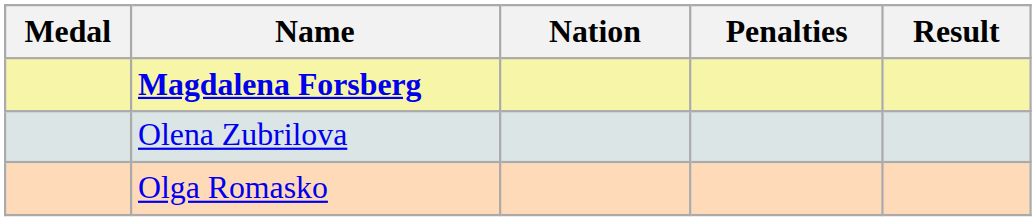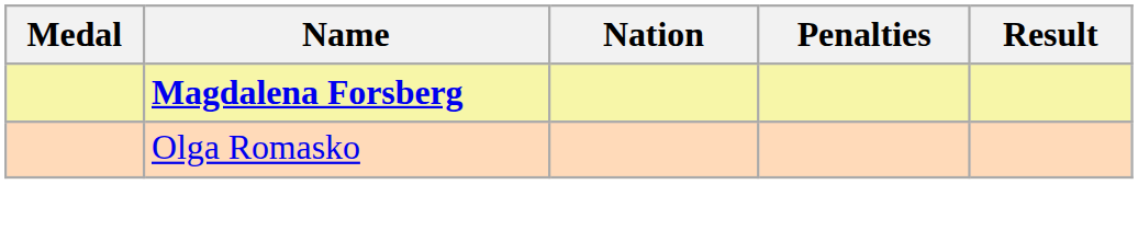- row: Olena Zubrilova
